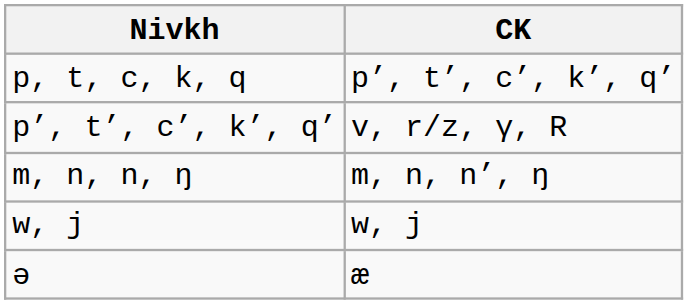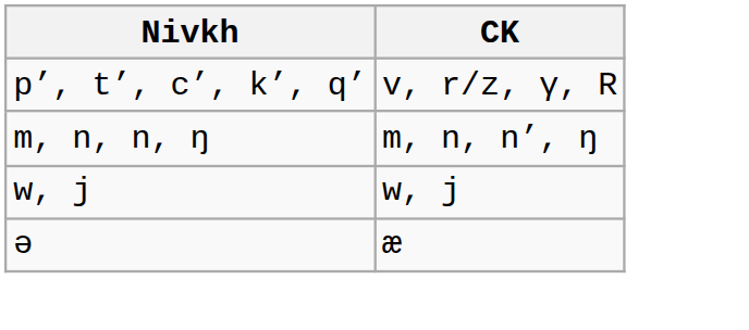- row: p, t, c, k, q | p’, t’, c’, k’, q’
